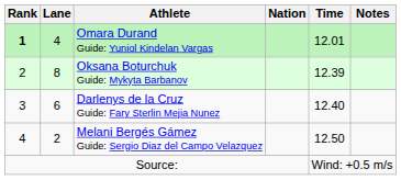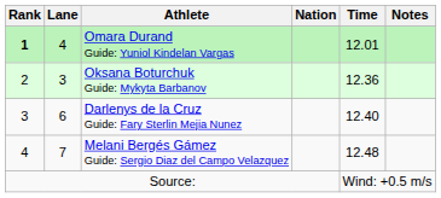Oksana Boturchuk Guide: Mykyta Barbanov | Lane: 8 -> 3
Oksana Boturchuk Guide: Mykyta Barbanov | Time: 12.39 -> 12.36
Melani Bergés Gámez Guide: Sergio Diaz del Campo Velazquez | Lane: 2 -> 7
Melani Bergés Gámez Guide: Sergio Diaz del Campo Velazquez | Time: 12.50 -> 12.48
